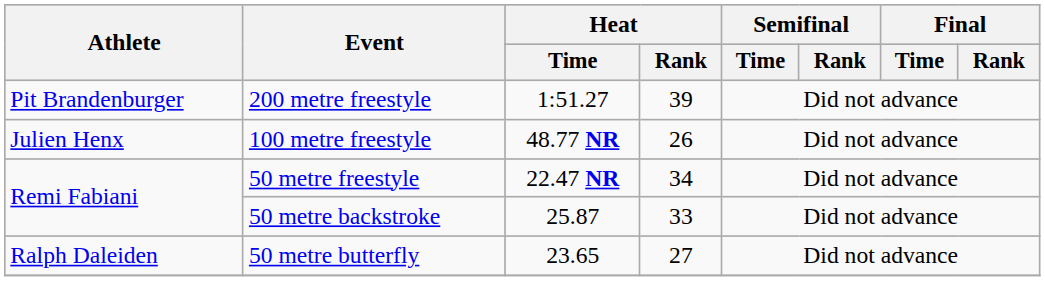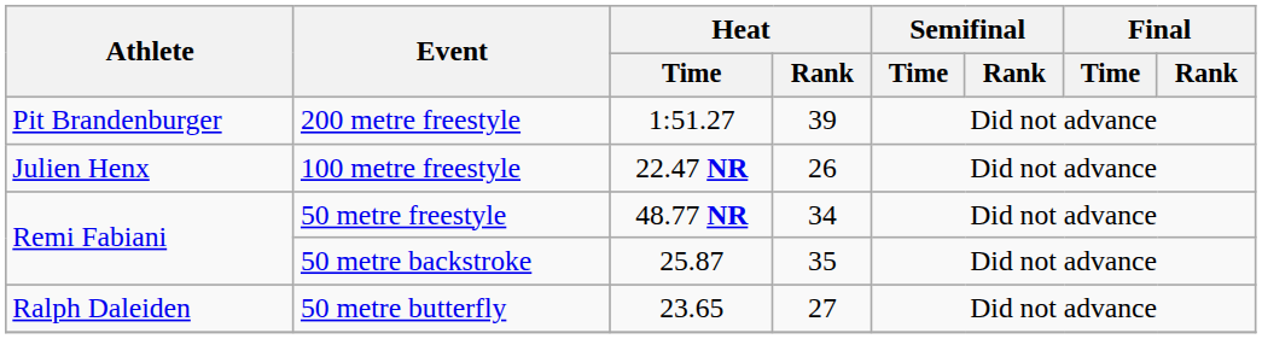100 metre freestyle | Heat / Time: 48.77 NR -> 22.47 NR
50 metre freestyle | Heat / Time: 22.47 NR -> 48.77 NR
50 metre backstroke | Heat / Rank: 33 -> 35
